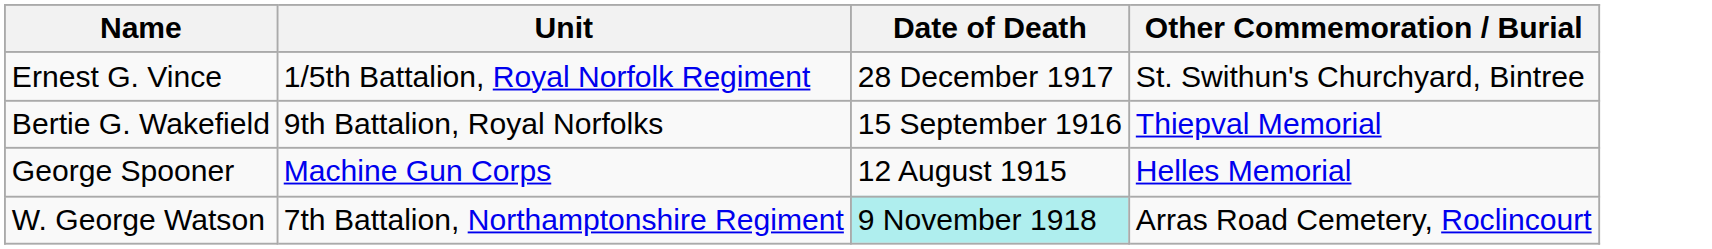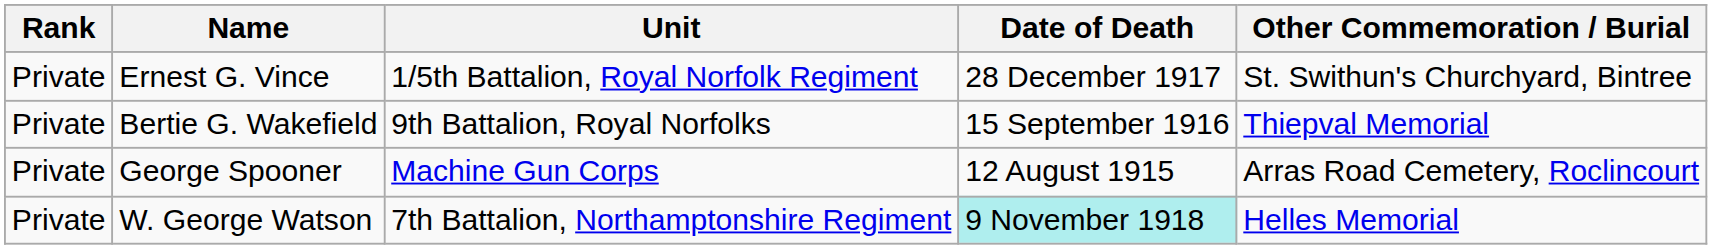+ column: Rank | Private | Private | Private | Private
George Spooner | Other Commemoration / Burial: Helles Memorial -> Arras Road Cemetery, Roclincourt
W. George Watson | Other Commemoration / Burial: Arras Road Cemetery, Roclincourt -> Helles Memorial
